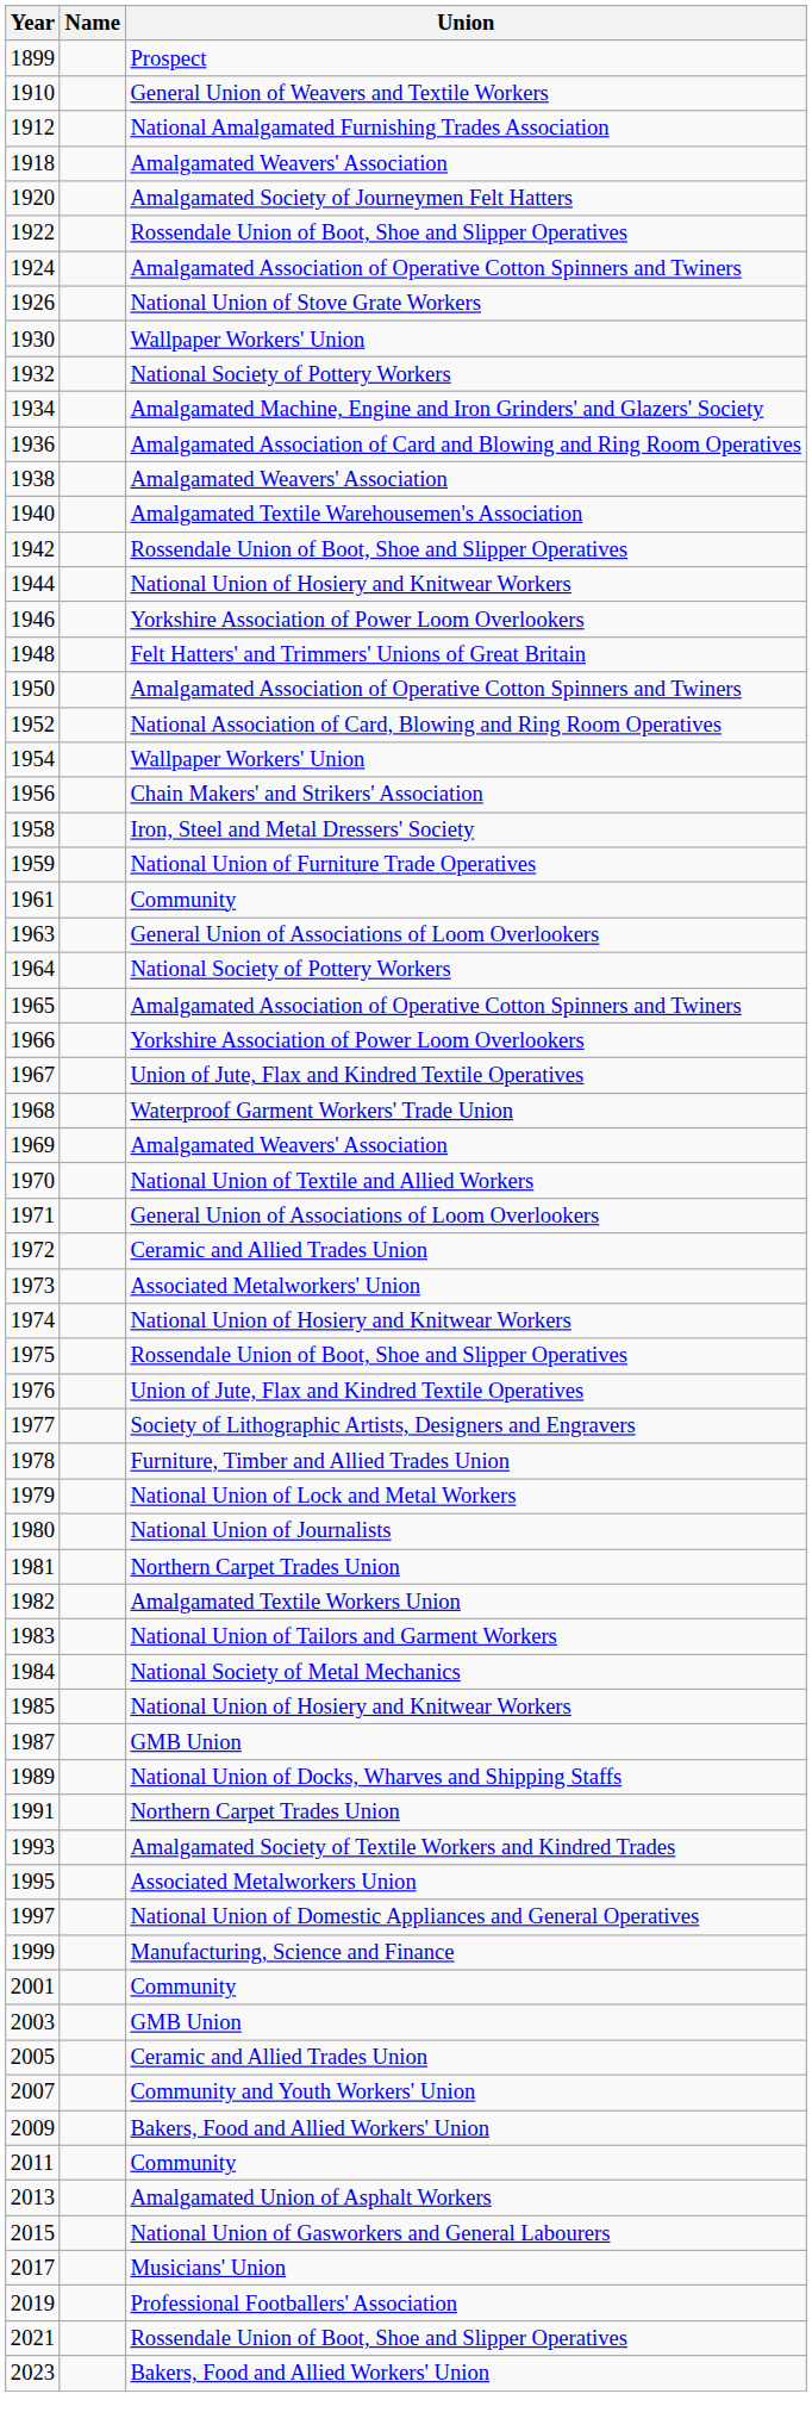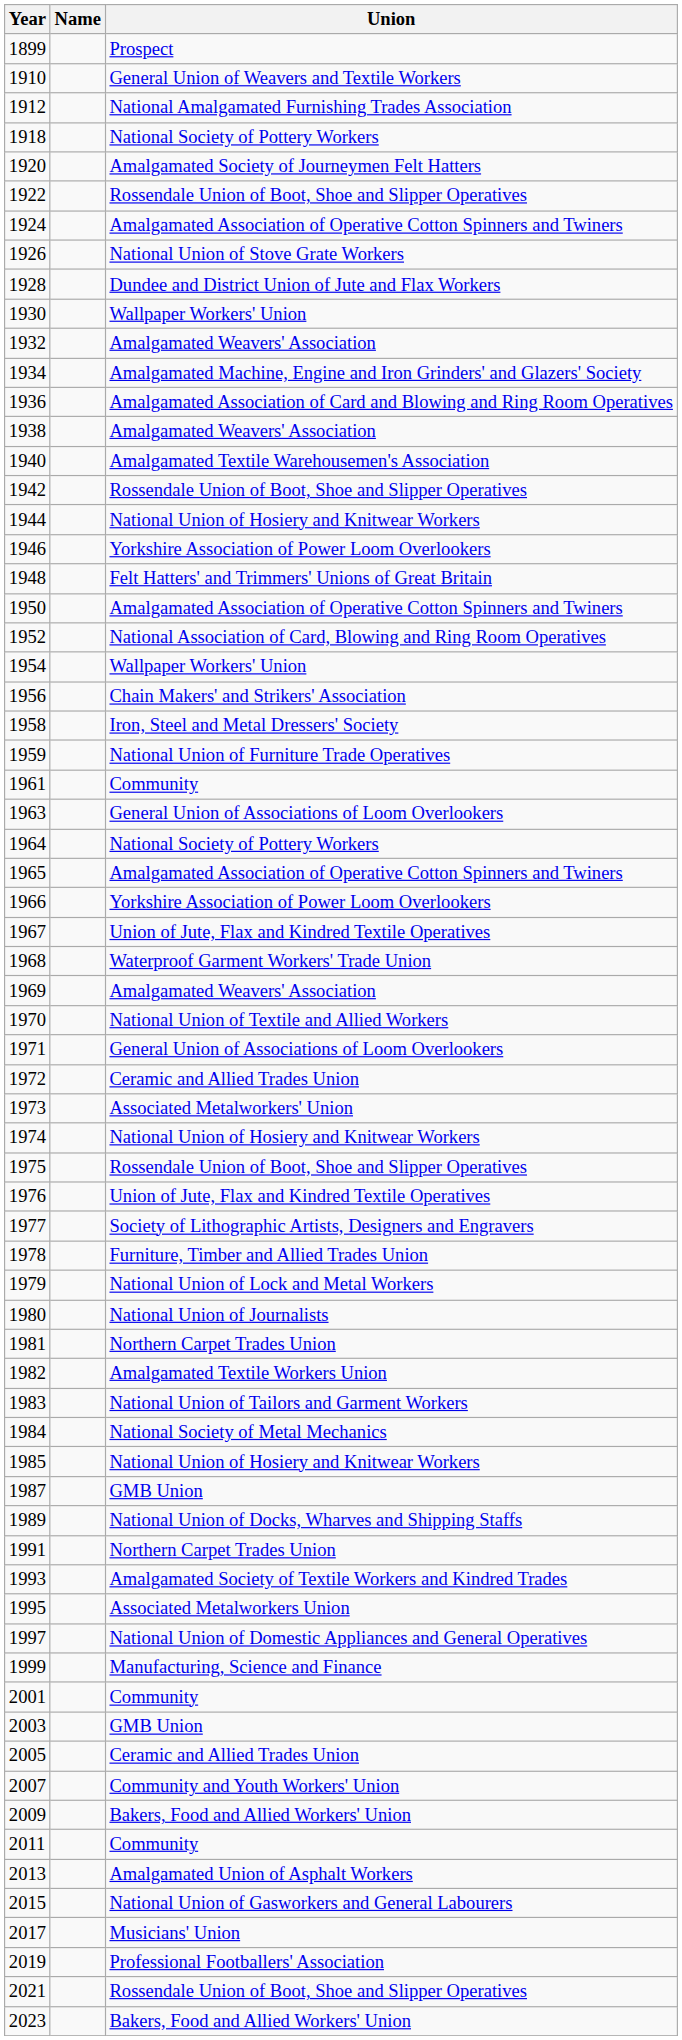1918 | Union: Amalgamated Weavers' Association -> National Society of Pottery Workers
+ row: 1928 | Dundee and District Union of Jute and Flax Workers
1932 | Union: National Society of Pottery Workers -> Amalgamated Weavers' Association
